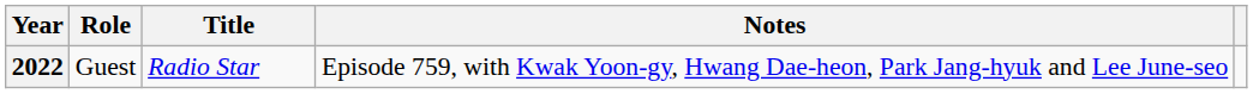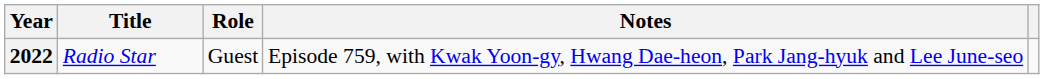columns swapped: Title <-> Role
